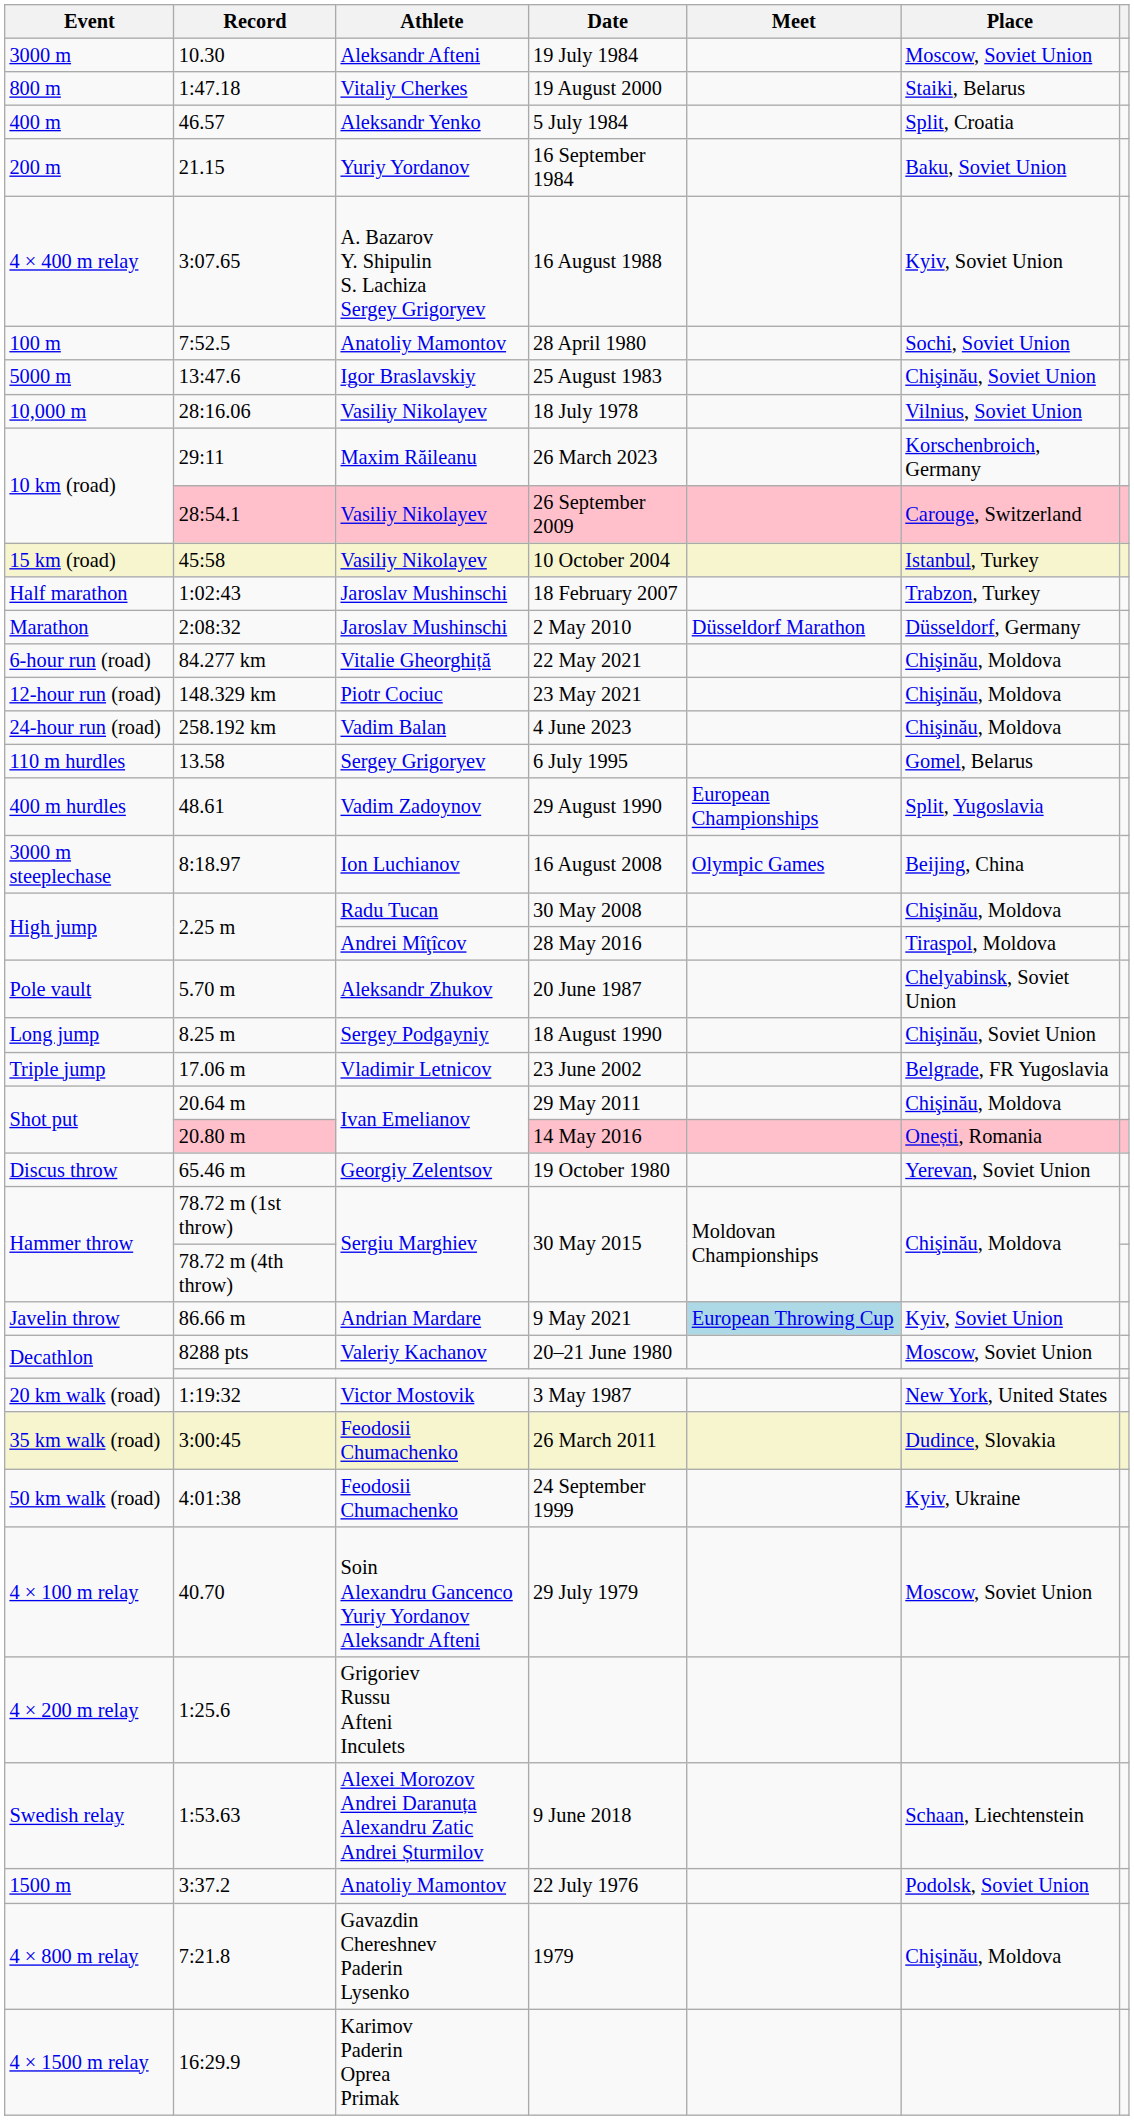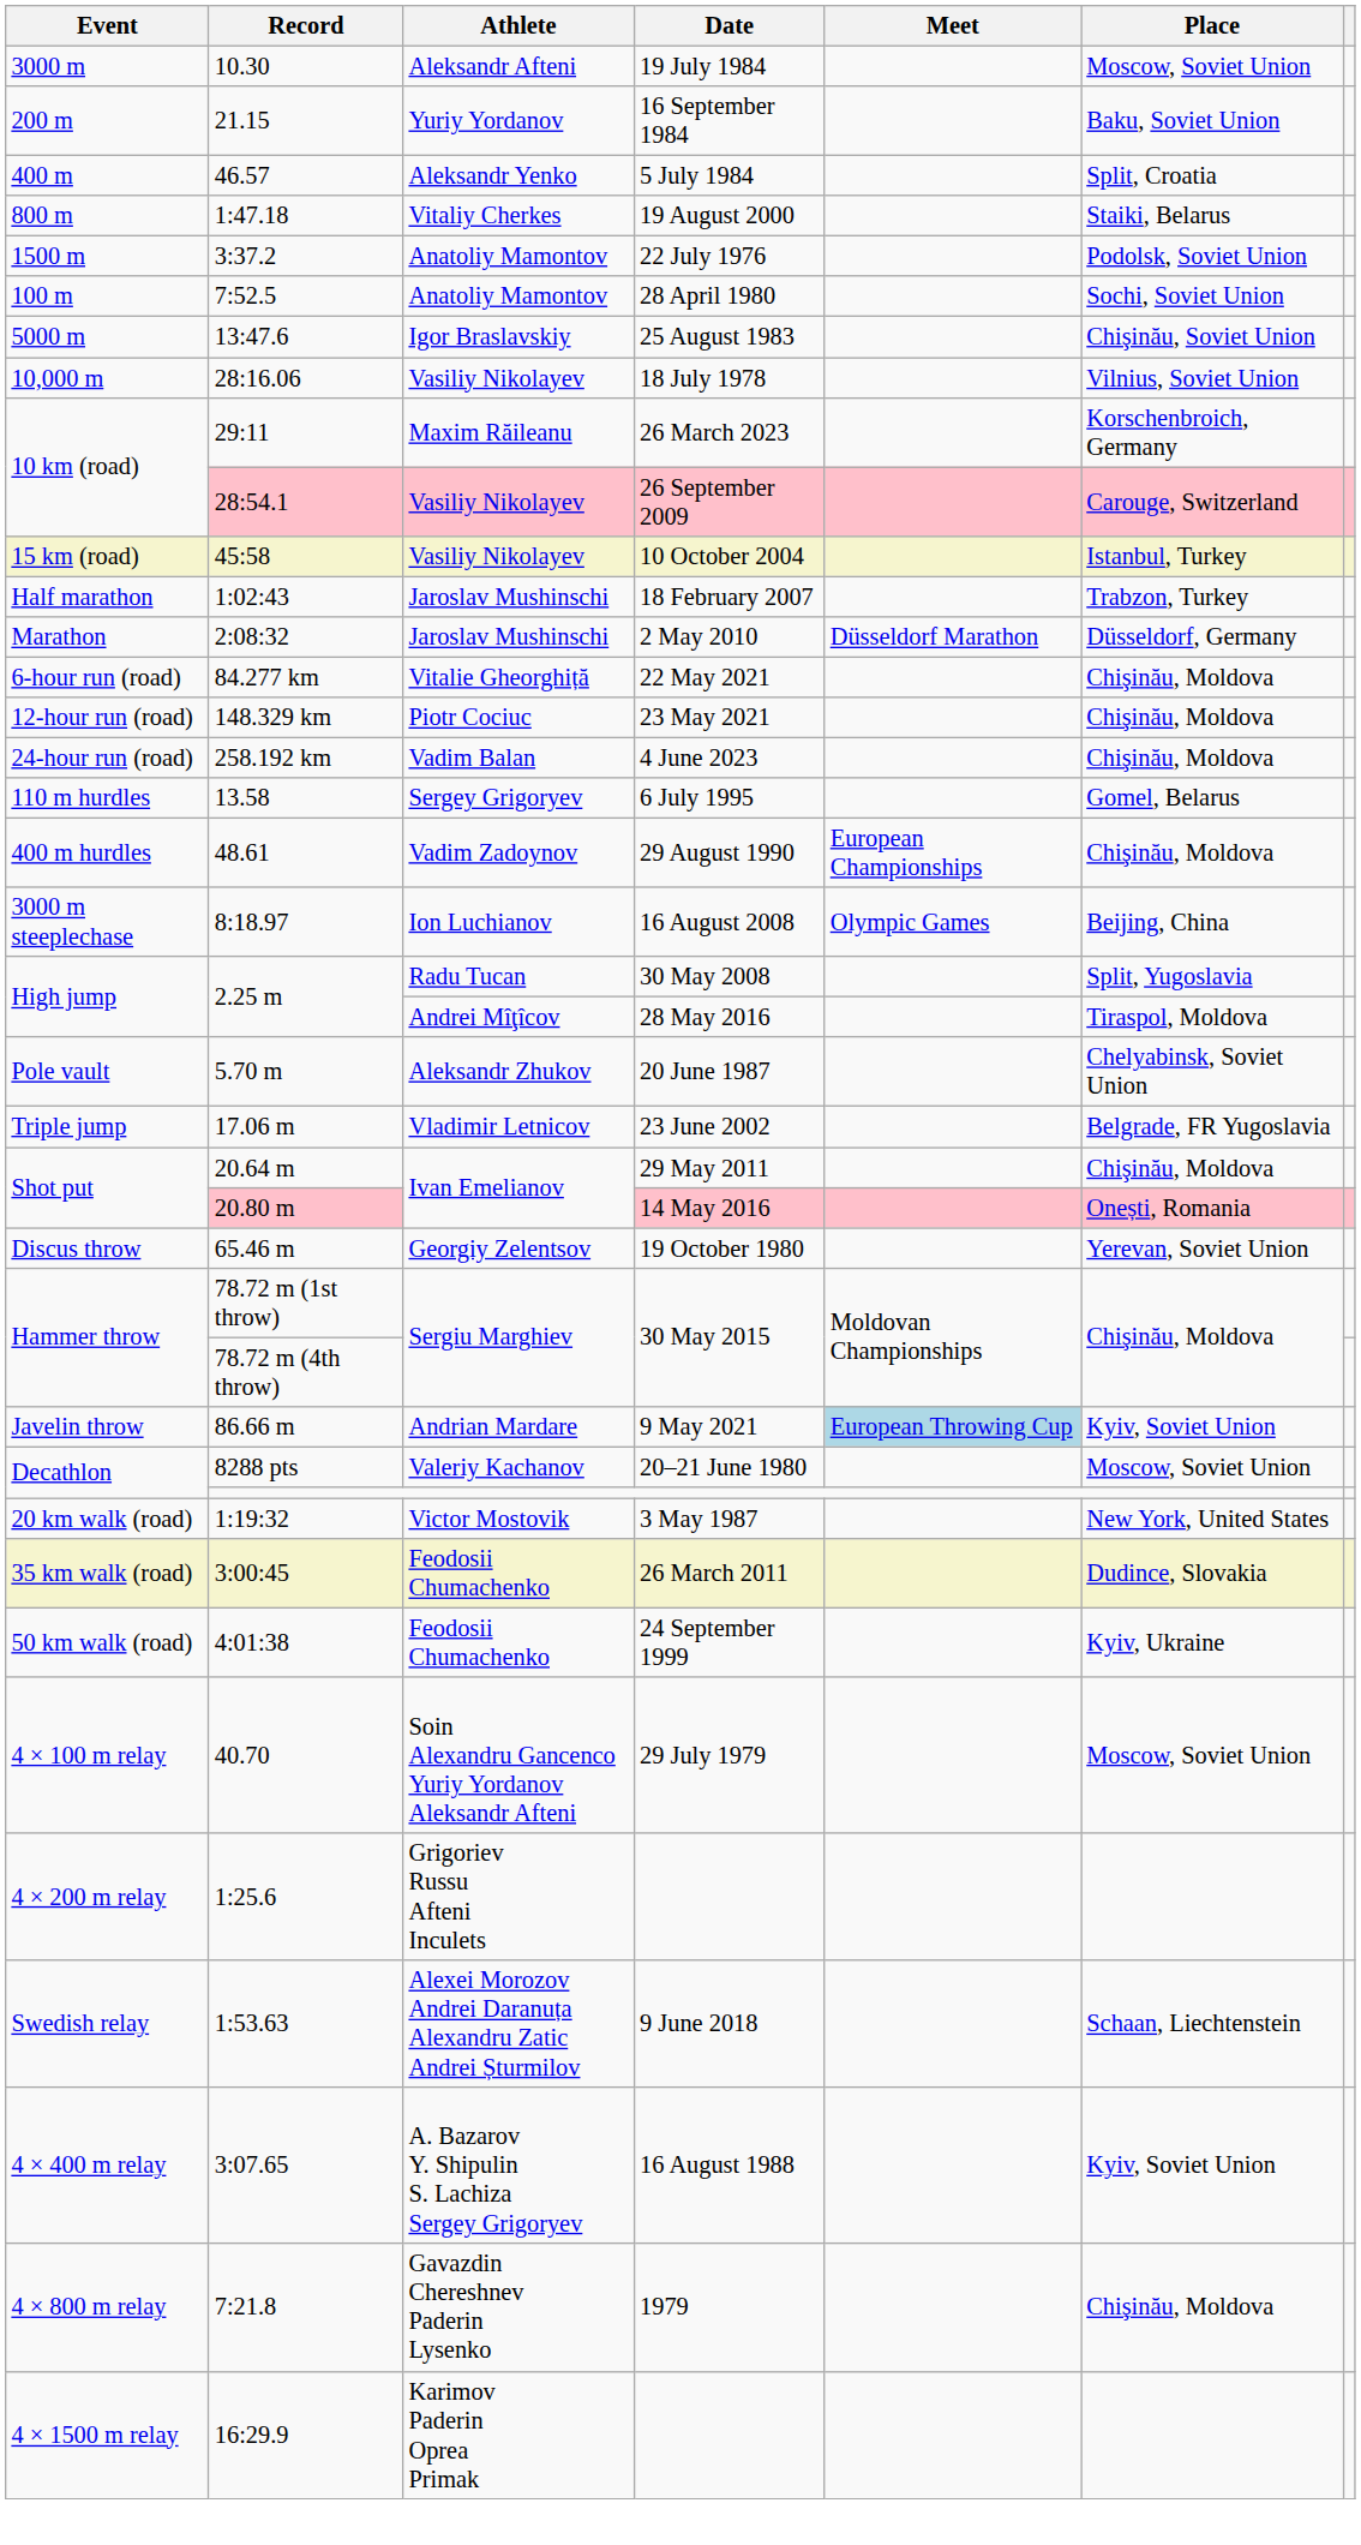rows swapped: 16 September 1984 <-> 19 August 2000
rows swapped: 22 July 1976 <-> 16 August 1988
29 August 1990 | Place: Split, Yugoslavia -> Chişinău, Moldova
30 May 2008 | Place: Chişinău, Moldova -> Split, Yugoslavia
- row: Long jump | 8.25 m | Sergey Podgayniy | 18 August 1990 | Chişinău, Soviet Union
